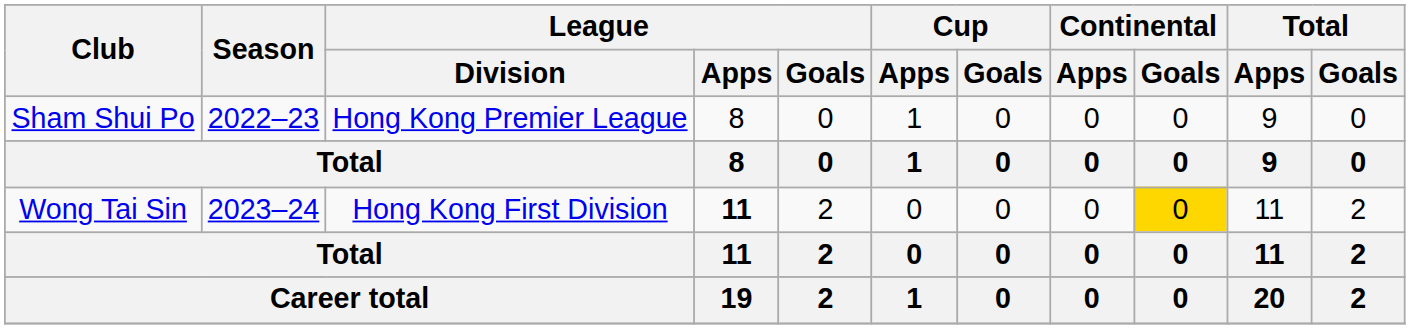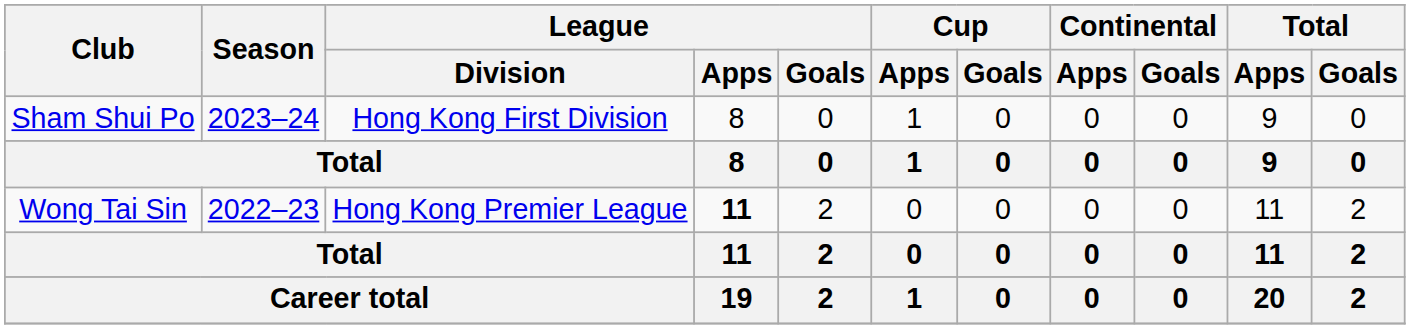Sham Shui Po | Season: 2022–23 -> 2023–24
Sham Shui Po | League / Division: Hong Kong Premier League -> Hong Kong First Division
Wong Tai Sin | Season: 2023–24 -> 2022–23
Wong Tai Sin | League / Division: Hong Kong First Division -> Hong Kong Premier League
Wong Tai Sin | Continental / Goals: gold background -> no background
